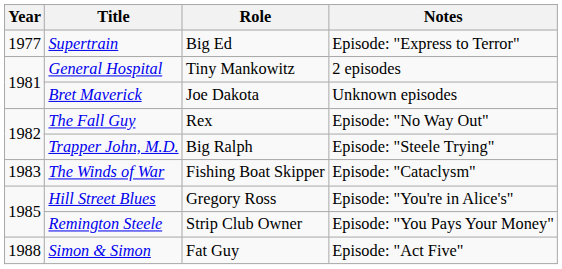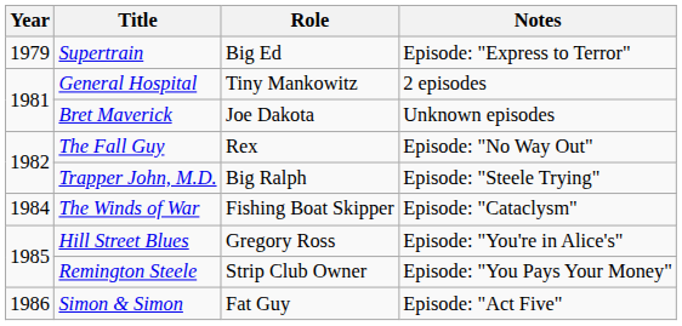Supertrain | Year: 1977 -> 1979
The Winds of War | Year: 1983 -> 1984
Simon & Simon | Year: 1988 -> 1986
